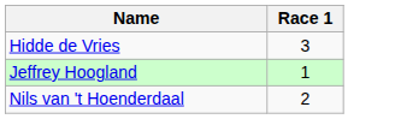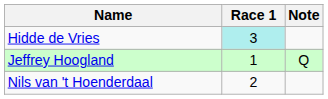+ column: Note | Q
Hidde de Vries | Race 1: no background -> paleturquoise background
